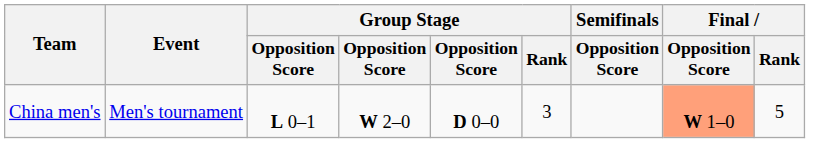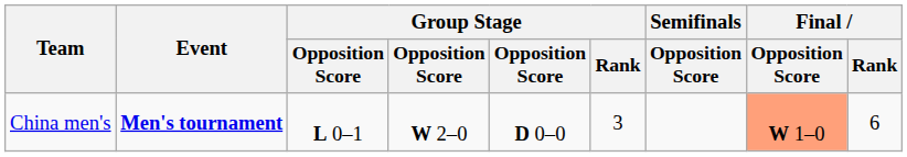China men's | Event: normal -> bold
China men's | Final / Rank: 5 -> 6
